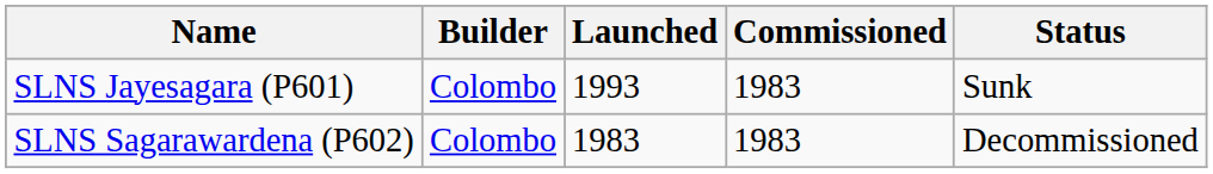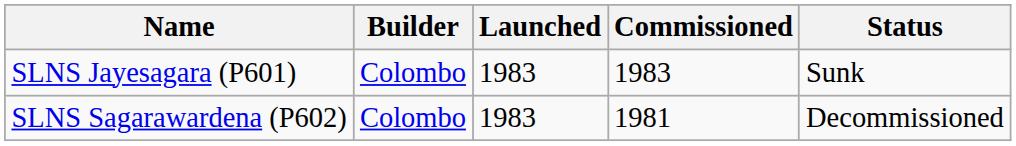SLNS Jayesagara (P601) | Launched: 1993 -> 1983
SLNS Sagarawardena (P602) | Commissioned: 1983 -> 1981
